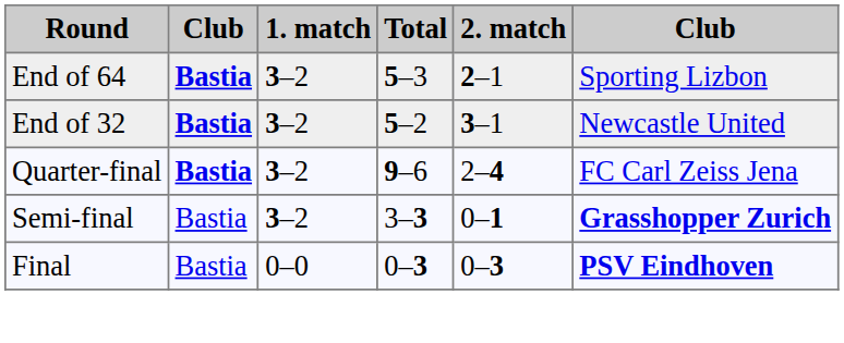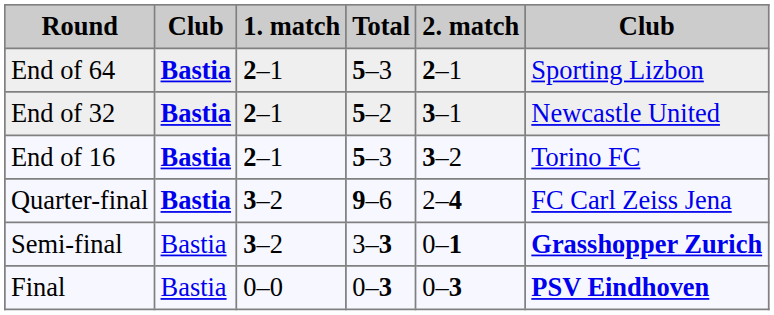End of 64 | 1. match: 3–2 -> 2–1
End of 32 | 1. match: 3–2 -> 2–1
+ row: End of 16 | Bastia | 2–1 | 5–3 | 3–2 | Torino FC
